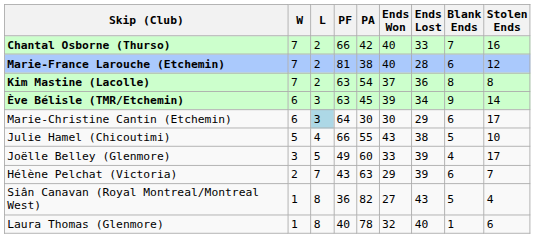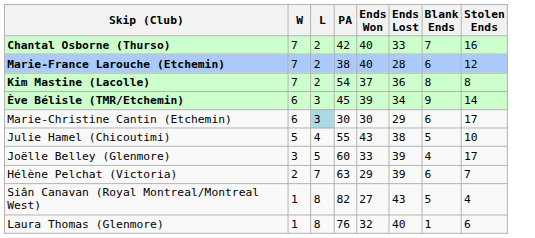- column: PF | 66 | 81 | 63 | 63 | 64 | 66 | 49 | 43 | 36 | 40
Laura Thomas (Glenmore) | PA: 78 -> 76
